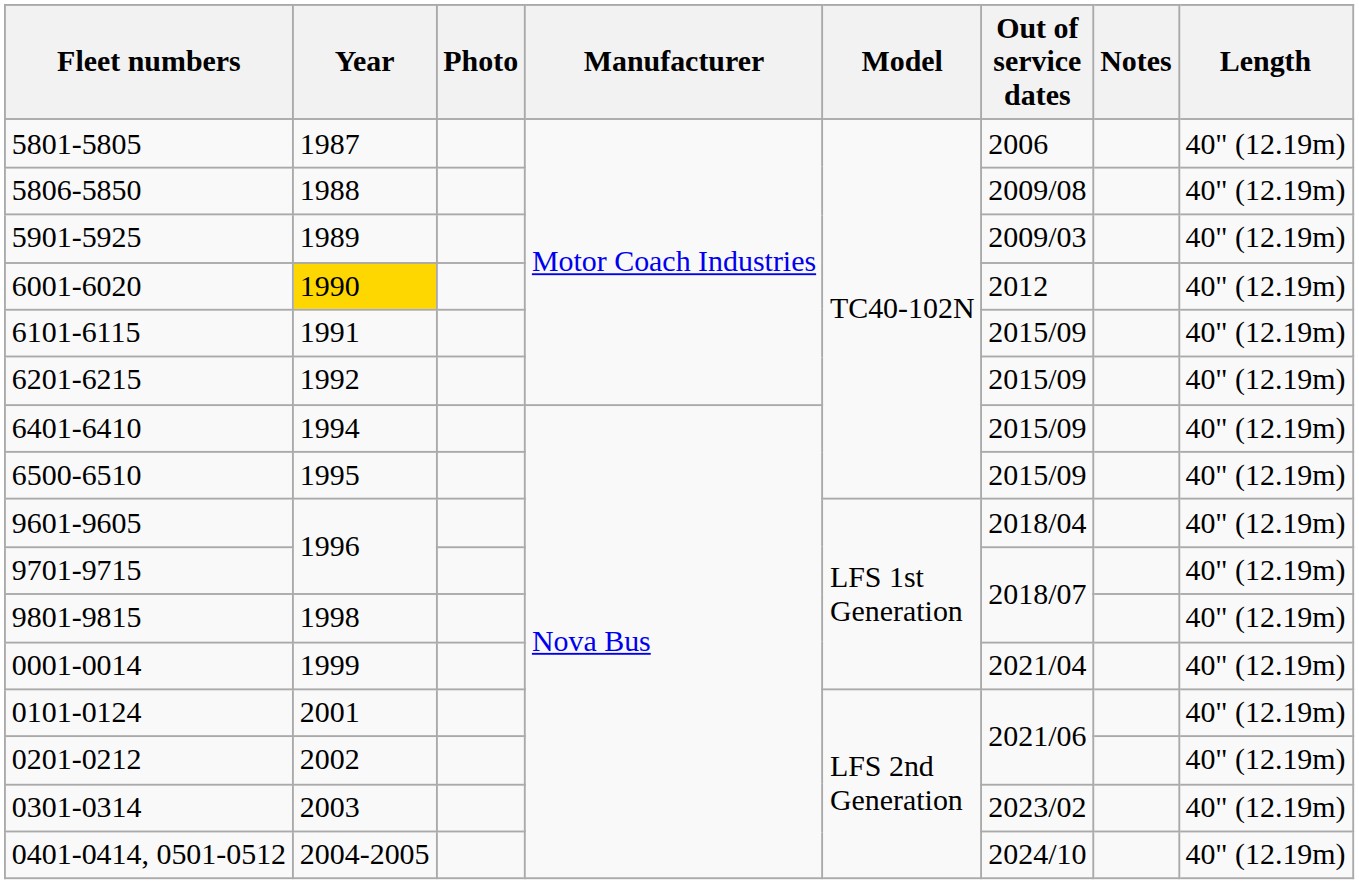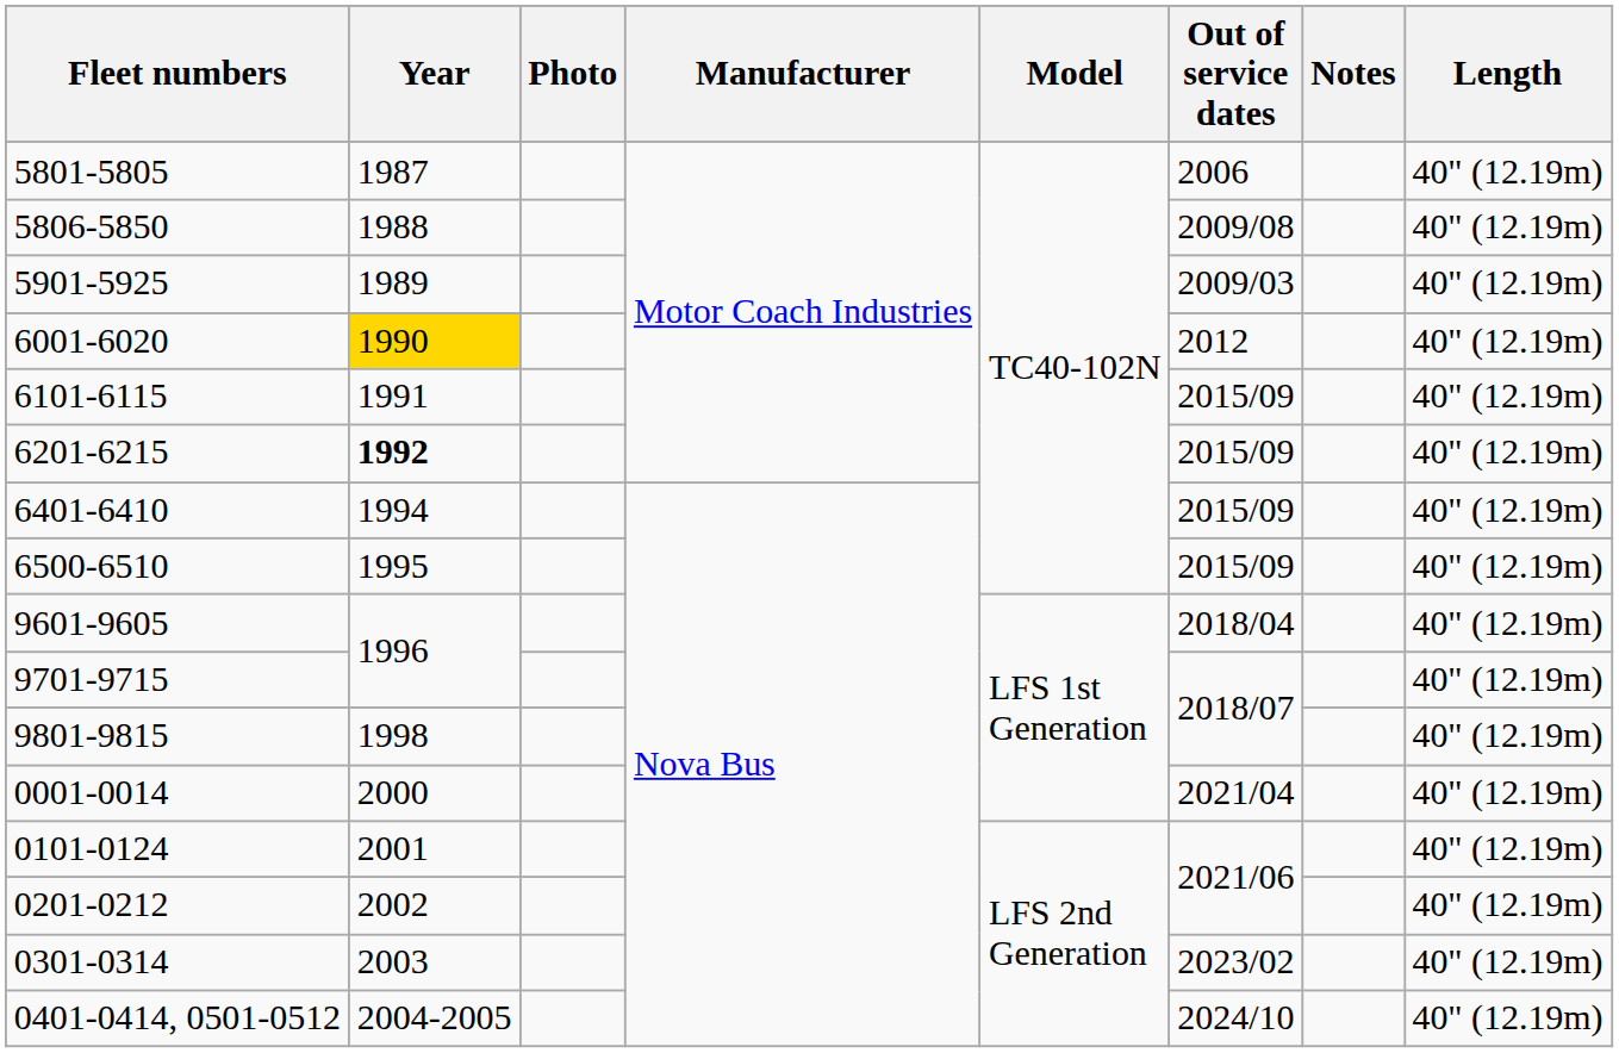6201-6215 | Year: normal -> bold
0001-0014 | Year: 1999 -> 2000
